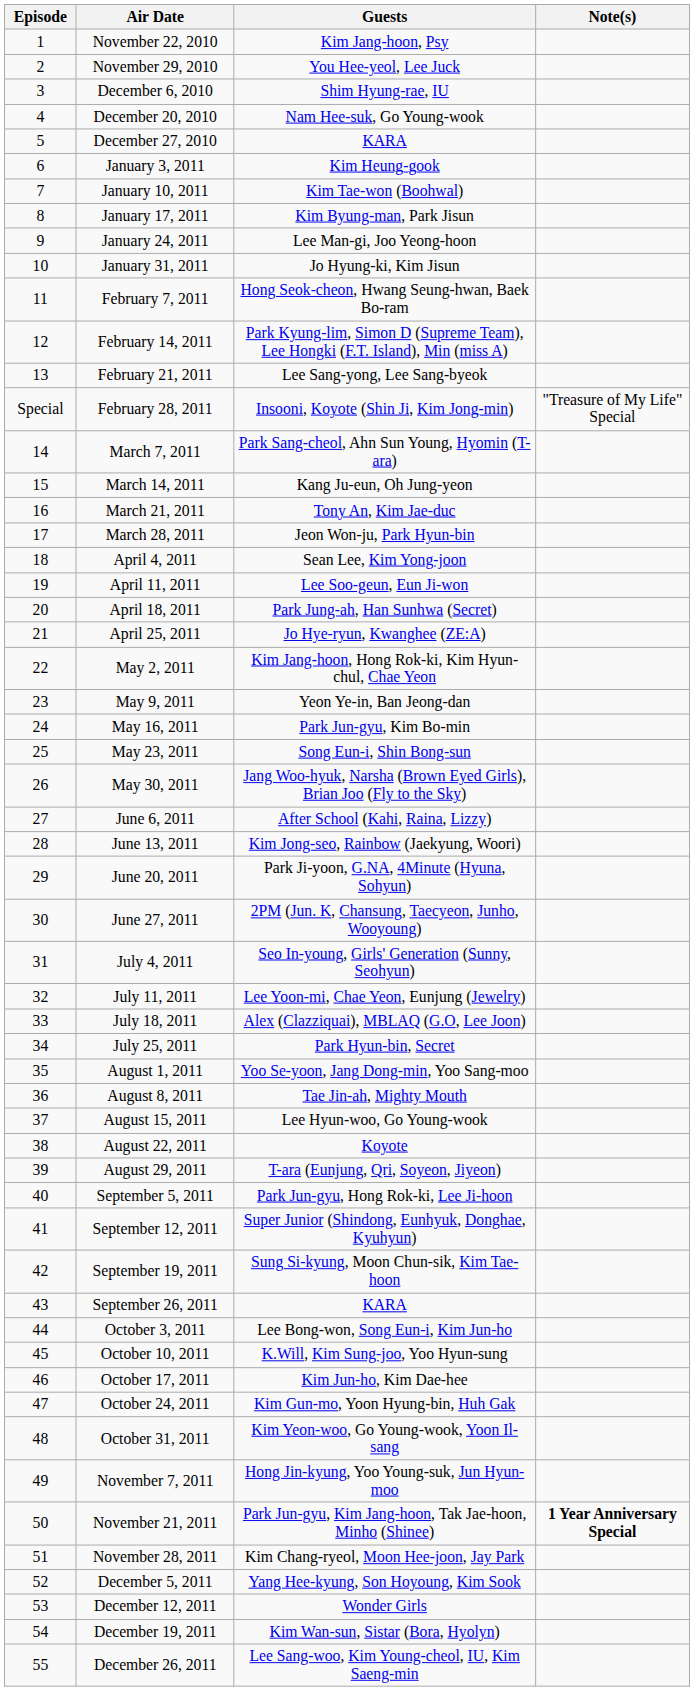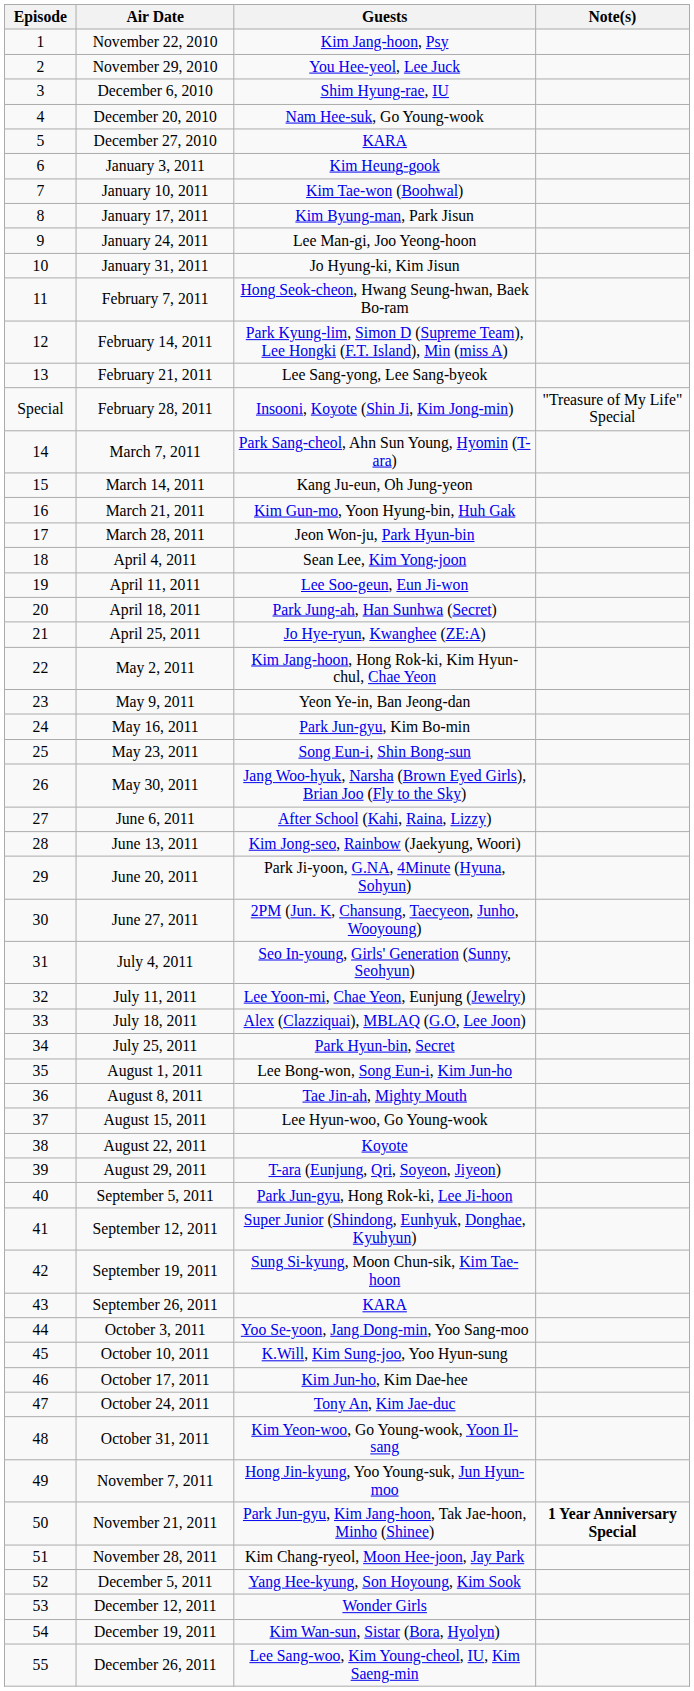March 21, 2011 | Guests: Tony An, Kim Jae-duc -> Kim Gun-mo, Yoon Hyung-bin, Huh Gak
August 1, 2011 | Guests: Yoo Se-yoon, Jang Dong-min, Yoo Sang-moo -> Lee Bong-won, Song Eun-i, Kim Jun-ho
October 3, 2011 | Guests: Lee Bong-won, Song Eun-i, Kim Jun-ho -> Yoo Se-yoon, Jang Dong-min, Yoo Sang-moo
October 24, 2011 | Guests: Kim Gun-mo, Yoon Hyung-bin, Huh Gak -> Tony An, Kim Jae-duc
